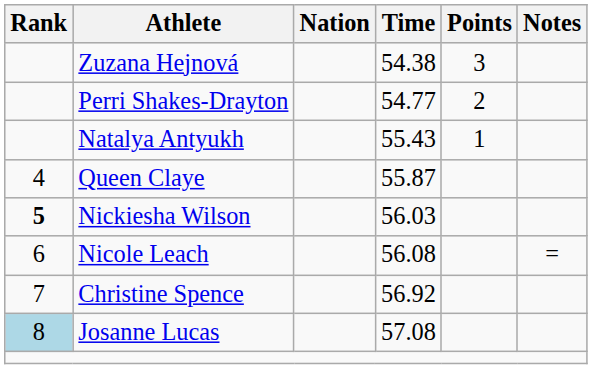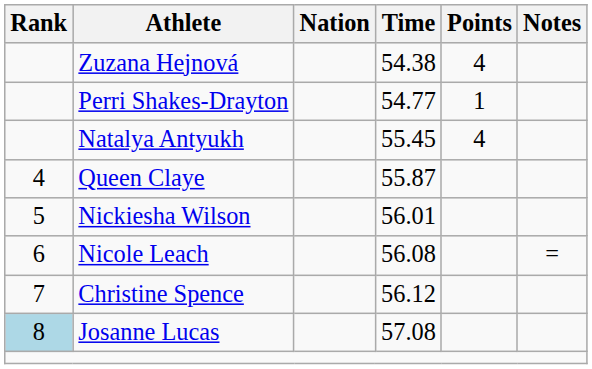Zuzana Hejnová | Points: 3 -> 4
Perri Shakes-Drayton | Points: 2 -> 1
Natalya Antyukh | Time: 55.43 -> 55.45
Natalya Antyukh | Points: 1 -> 4
Nickiesha Wilson | Rank: bold -> normal
Nickiesha Wilson | Time: 56.03 -> 56.01
Christine Spence | Time: 56.92 -> 56.12
